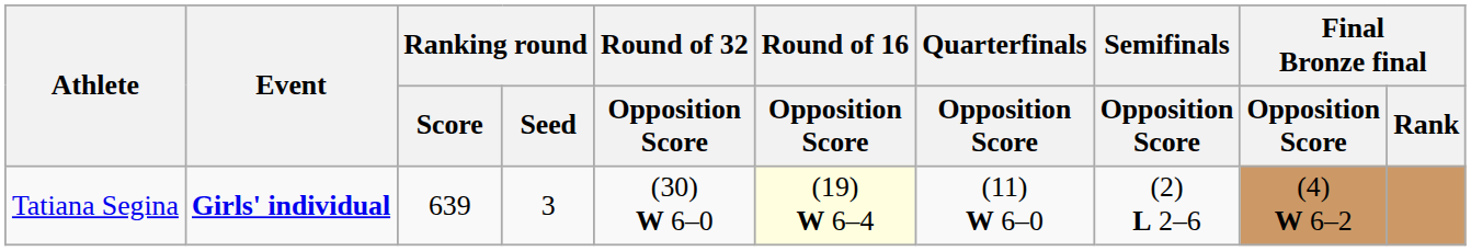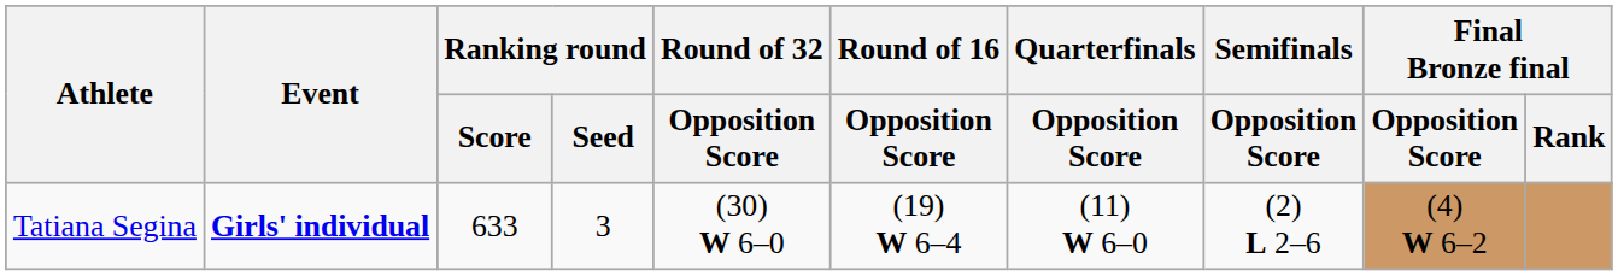Tatiana Segina | Ranking round / Score: 639 -> 633
Tatiana Segina | Round of 16 / Opposition Score: lightyellow background -> no background
